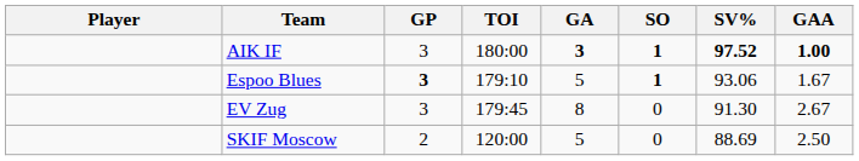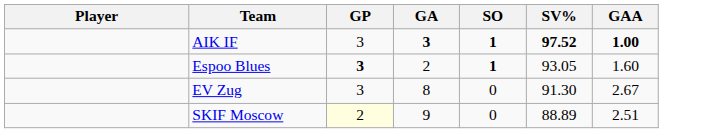- column: TOI | 180:00 | 179:10 | 179:45 | 120:00
Espoo Blues | GA: 5 -> 2
Espoo Blues | SV%: 93.06 -> 93.05
Espoo Blues | GAA: 1.67 -> 1.60
SKIF Moscow | GP: no background -> lightyellow background
SKIF Moscow | GA: 5 -> 9
SKIF Moscow | SV%: 88.69 -> 88.89
SKIF Moscow | GAA: 2.50 -> 2.51
